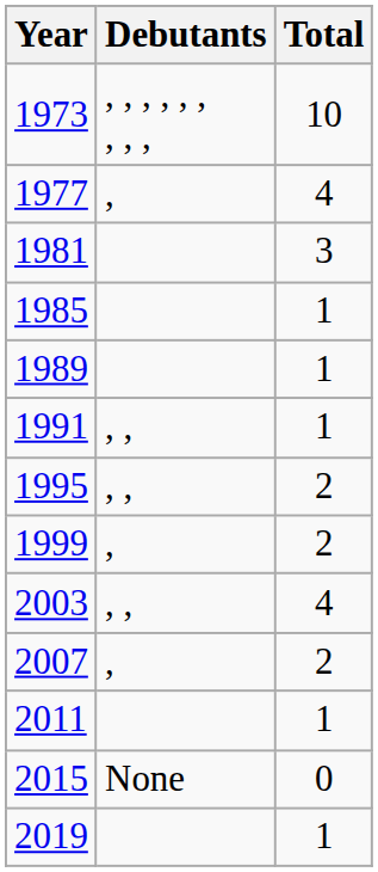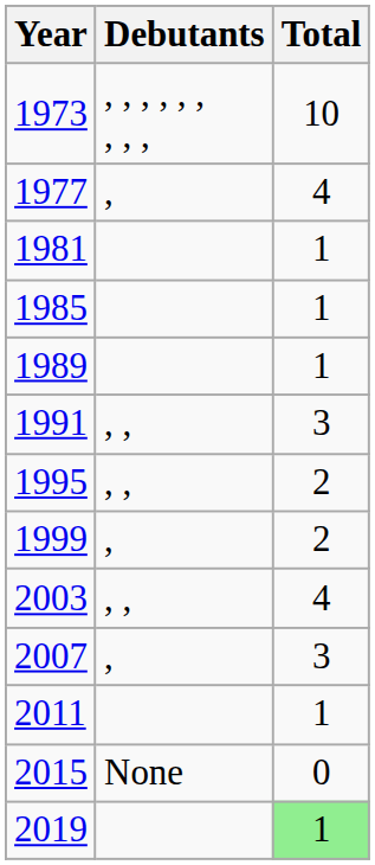1981 | Total: 3 -> 1
1991 | Total: 1 -> 3
2007 | Total: 2 -> 3
2019 | Total: no background -> lightgreen background
